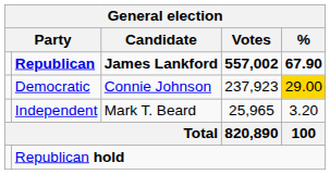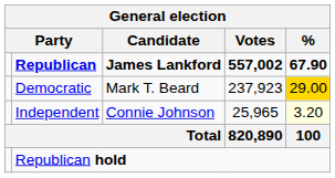Democratic | General election / Candidate: Connie Johnson -> Mark T. Beard
Independent | General election / Candidate: Mark T. Beard -> Connie Johnson
Independent | General election / %: no background -> lightyellow background
